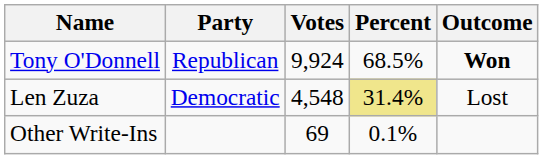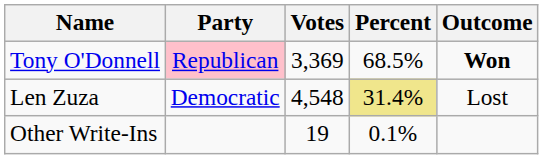Tony O'Donnell | Party: no background -> pink background
Tony O'Donnell | Votes: 9,924 -> 3,369
Other Write-Ins | Votes: 69 -> 19
